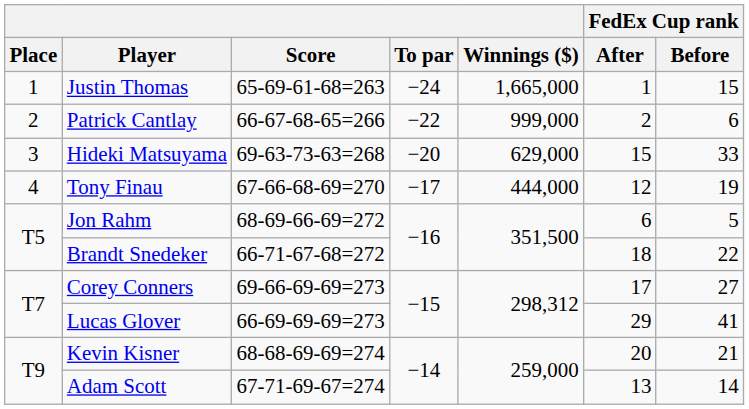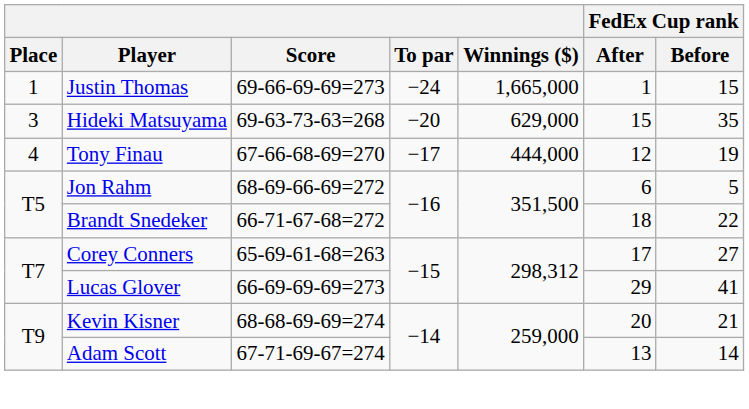Justin Thomas | Score: 65-69-61-68=263 -> 69-66-69-69=273
- row: 2 | Patrick Cantlay | 66-67-68-65=266 | −22 | 999,000 | 2 | 6
Hideki Matsuyama | FedEx Cup rank / Before: 33 -> 35
Corey Conners | Score: 69-66-69-69=273 -> 65-69-61-68=263
